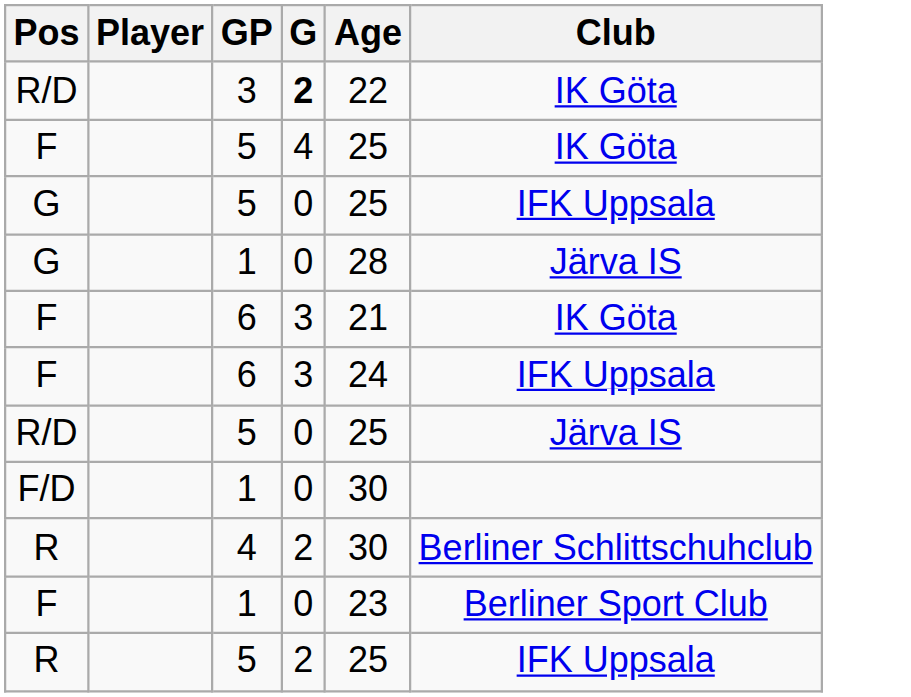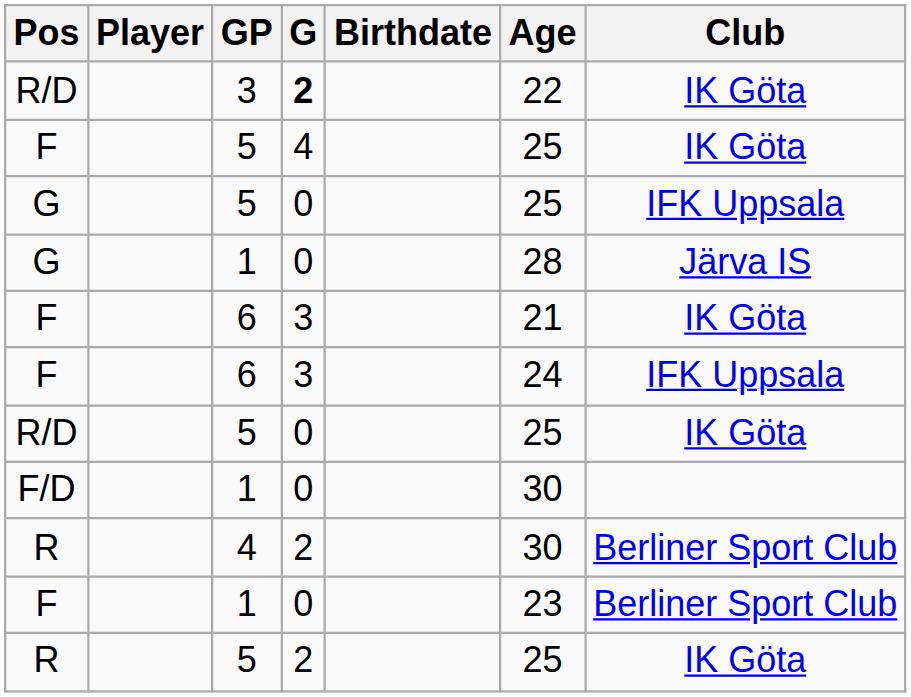+ column: Birthdate
R/D / 5 | Club: Järva IS -> IK Göta
R / 4 | Club: Berliner Schlittschuhclub -> Berliner Sport Club
R / 5 | Club: IFK Uppsala -> IK Göta
